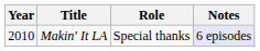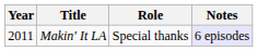Makin' It LA | Year: 2010 -> 2011
